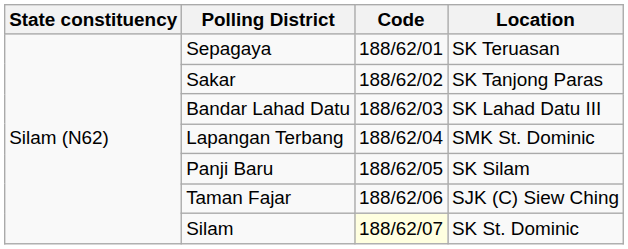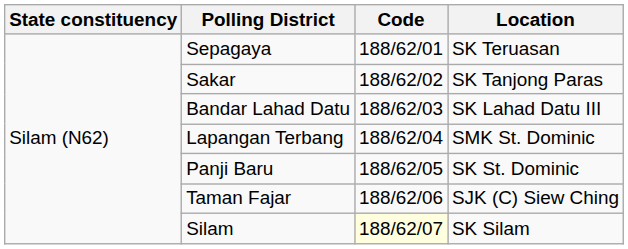Panji Baru | Location: SK Silam -> SK St. Dominic
Silam | Location: SK St. Dominic -> SK Silam
